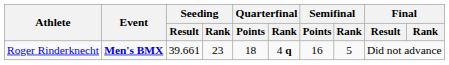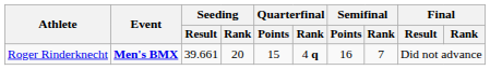Roger Rinderknecht | Seeding / Rank: 23 -> 20
Roger Rinderknecht | Quarterfinal / Points: 18 -> 15
Roger Rinderknecht | Semifinal / Rank: 5 -> 7
